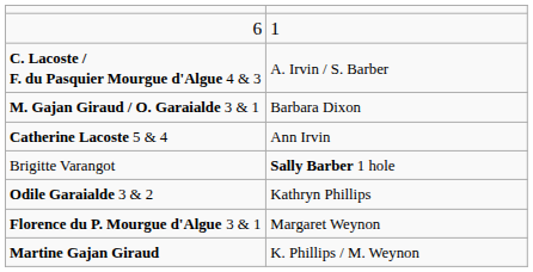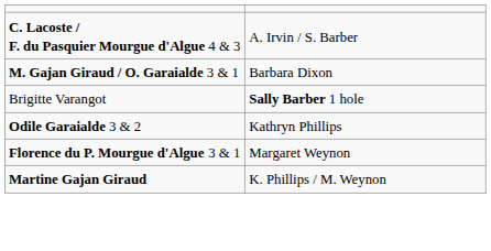- row: 6 | 1
- row: Catherine Lacoste 5 & 4 | Ann Irvin
